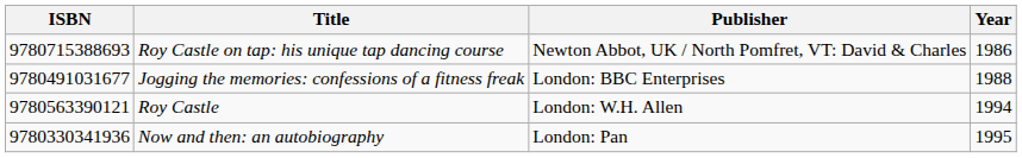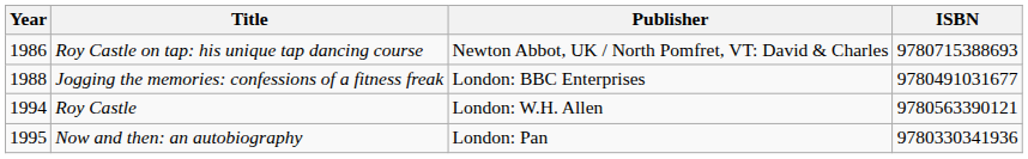columns swapped: Year <-> ISBN
